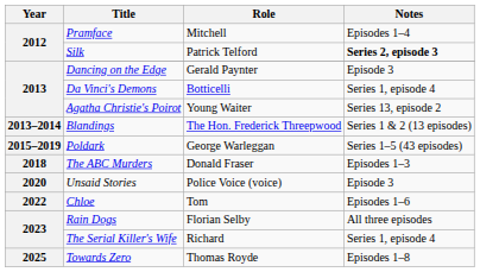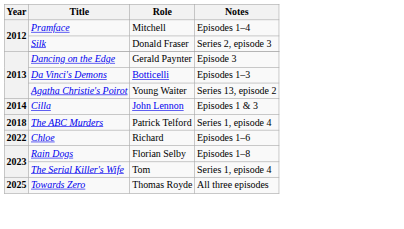Silk | Role: Patrick Telford -> Donald Fraser
Silk | Notes: bold -> normal
Da Vinci's Demons | Notes: Series 1, episode 4 -> Episodes 1–3
- row: 2013–2014 | Blandings | The Hon. Frederick Threepwood | Series 1 & 2 (13 episodes)
+ row: 2014 | Cilla | John Lennon | Episodes 1 & 3
- row: 2015–2019 | Poldark | George Warleggan | Series 1–5 (43 episodes)
The ABC Murders | Role: Donald Fraser -> Patrick Telford
The ABC Murders | Notes: Episodes 1–3 -> Series 1, episode 4
- row: 2020 | Unsaid Stories | Police Voice (voice) | Episode 3
Chloe | Role: Tom -> Richard
Rain Dogs | Notes: All three episodes -> Episodes 1–8
The Serial Killer's Wife | Role: Richard -> Tom
Towards Zero | Notes: Episodes 1–8 -> All three episodes
